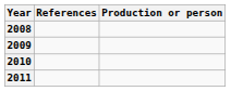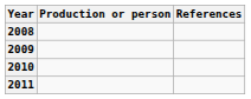columns swapped: Production or person <-> References
